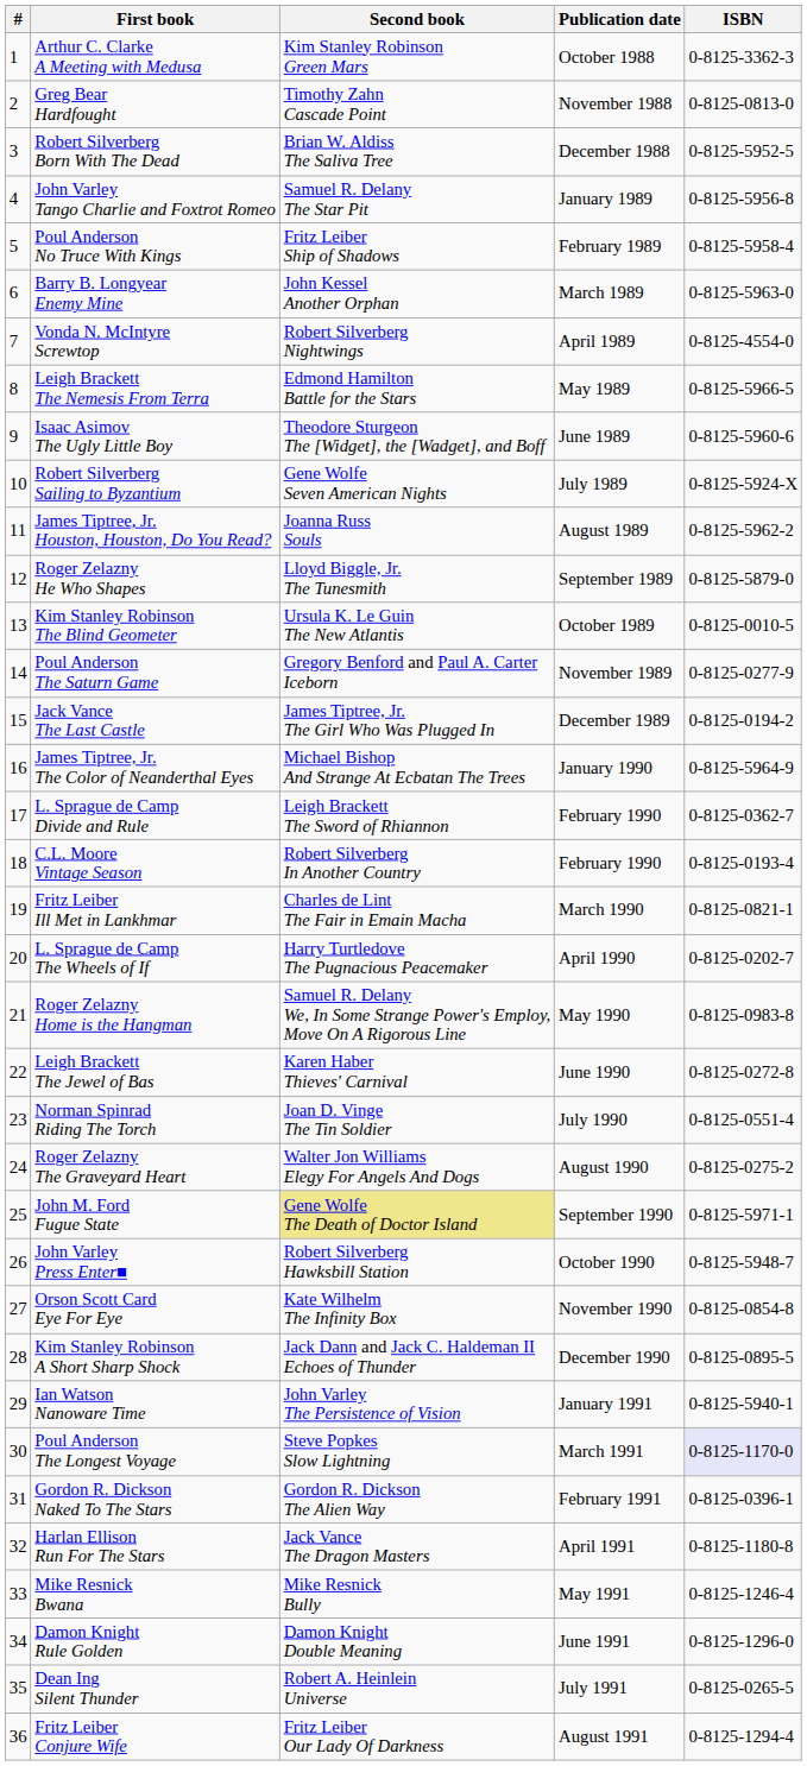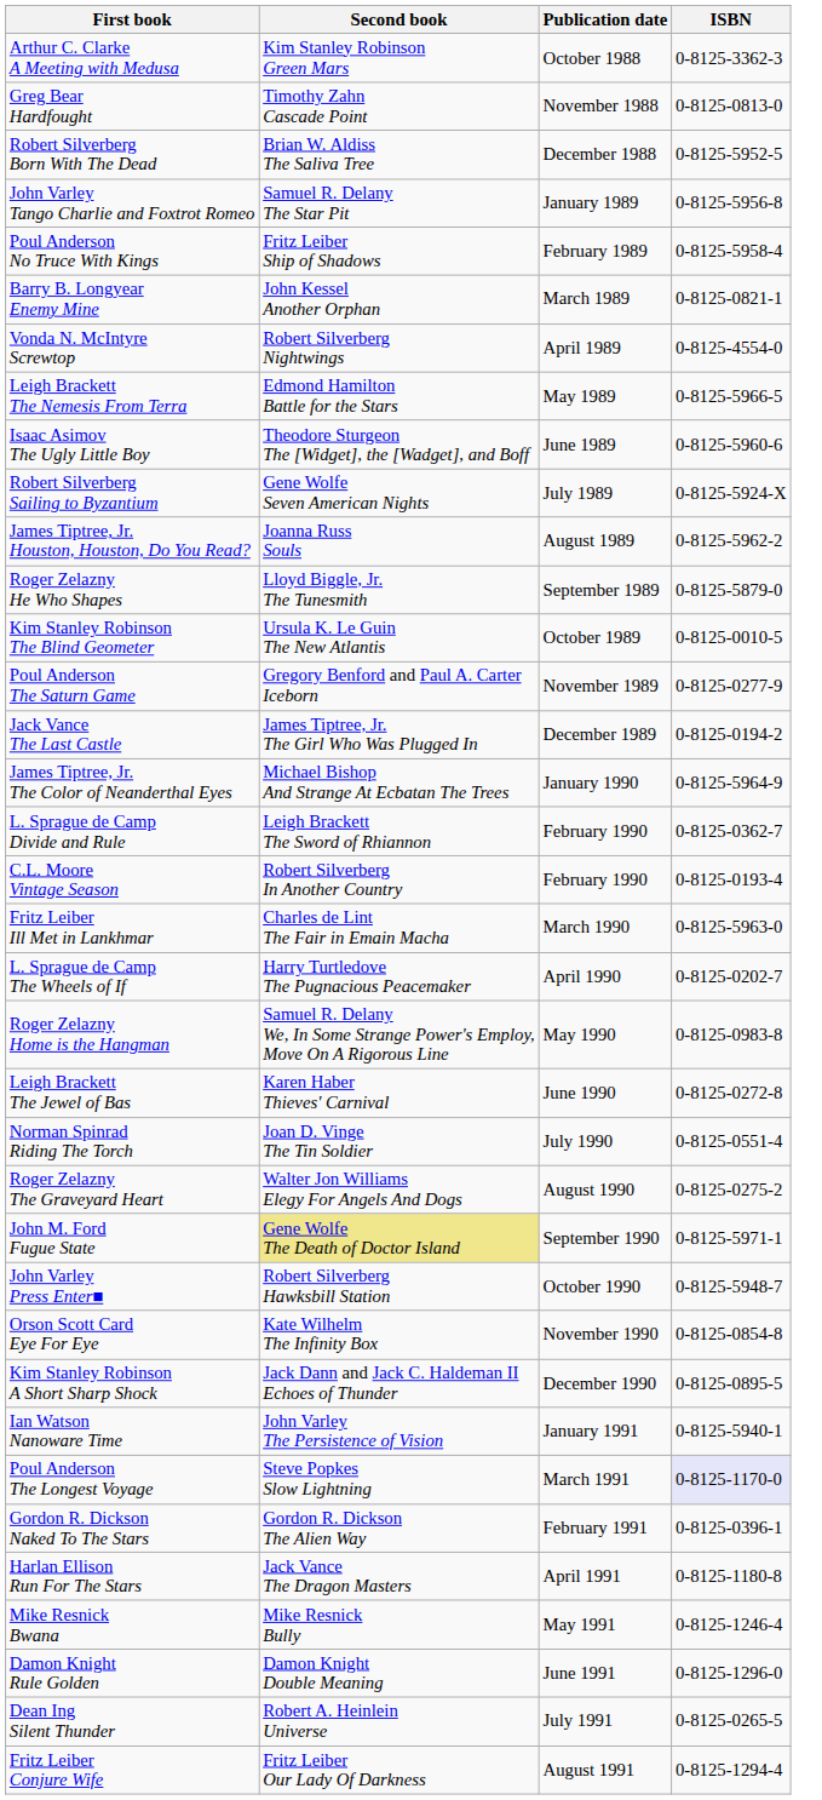- column: # | 1 | 2 | 3 | 4 | 5 | 6 | 7 | 8 | 9 | 10 | 11 | 12 | 13 | 14 | 15 | 16 | 17 | 18 | 19 | 20 | 21 | 22 | 23 | 24 | 25 | 26 | 27 | 28 | 29 | 30 | 31 | 32 | 33 | 34 | 35 | 36
Barry B. Longyear Enemy Mine | ISBN: 0-8125-5963-0 -> 0-8125-0821-1
Fritz Leiber Ill Met in Lankhmar | ISBN: 0-8125-0821-1 -> 0-8125-5963-0
